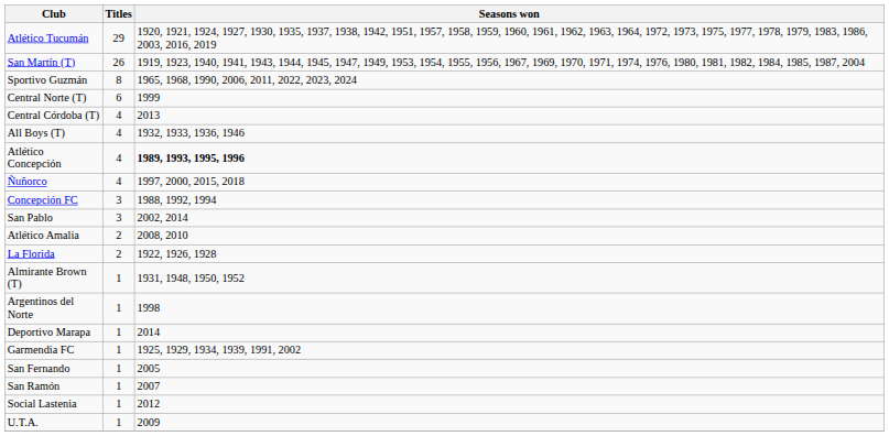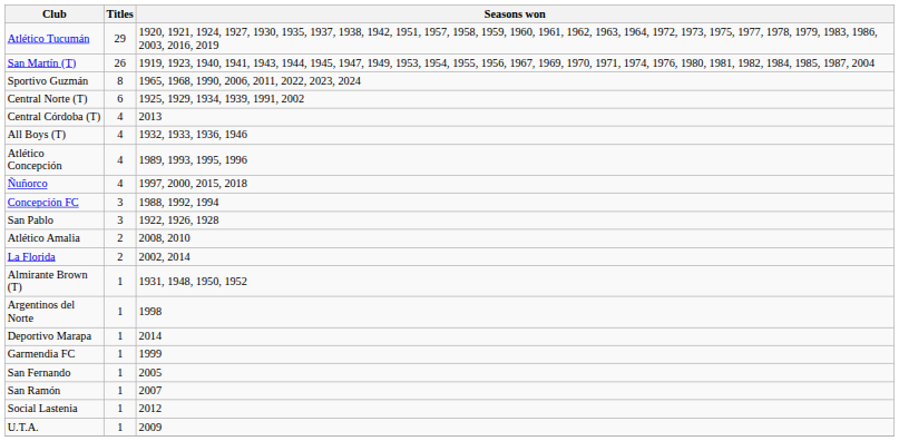Central Norte (T) | Seasons won: 1999 -> 1925, 1929, 1934, 1939, 1991, 2002
Atlético Concepción | Seasons won: bold -> normal
San Pablo | Seasons won: 2002, 2014 -> 1922, 1926, 1928
La Florida | Seasons won: 1922, 1926, 1928 -> 2002, 2014
Garmendia FC | Seasons won: 1925, 1929, 1934, 1939, 1991, 2002 -> 1999
